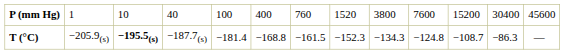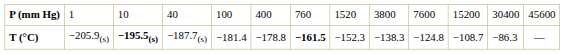T (°C) | column 6: −168.8 -> −178.8
T (°C) | column 7: normal -> bold
T (°C) | column 9: −134.3 -> −138.3
